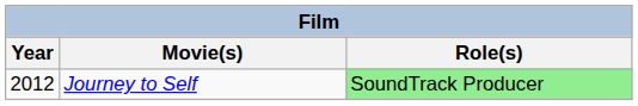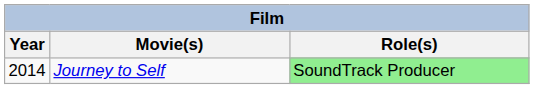Journey to Self | Year: 2012 -> 2014
